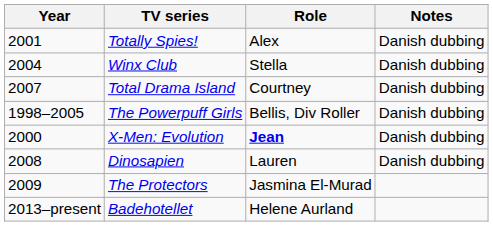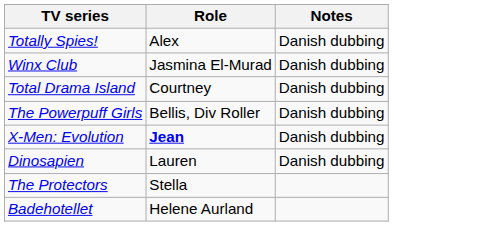- column: Year | 2001 | 2004 | 2007 | 1998–2005 | 2000 | 2008 | 2009 | 2013–present
Winx Club | Role: Stella -> Jasmina El-Murad
The Protectors | Role: Jasmina El-Murad -> Stella
